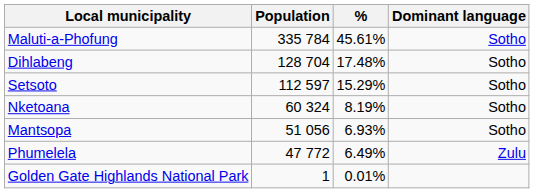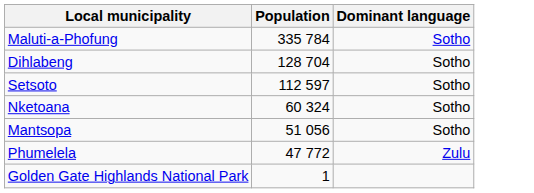- column: % | 45.61% | 17.48% | 15.29% | 8.19% | 6.93% | 6.49% | 0.01%
